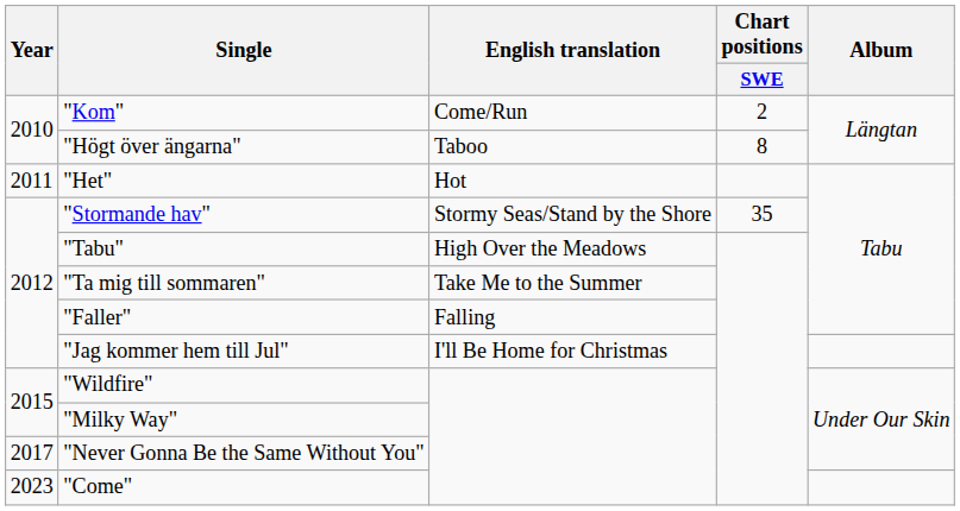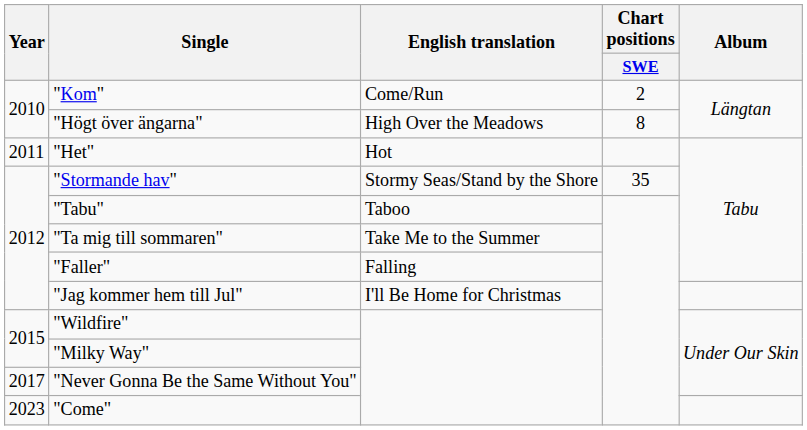"Högt över ängarna" | English translation: Taboo -> High Over the Meadows
"Tabu" | English translation: High Over the Meadows -> Taboo
